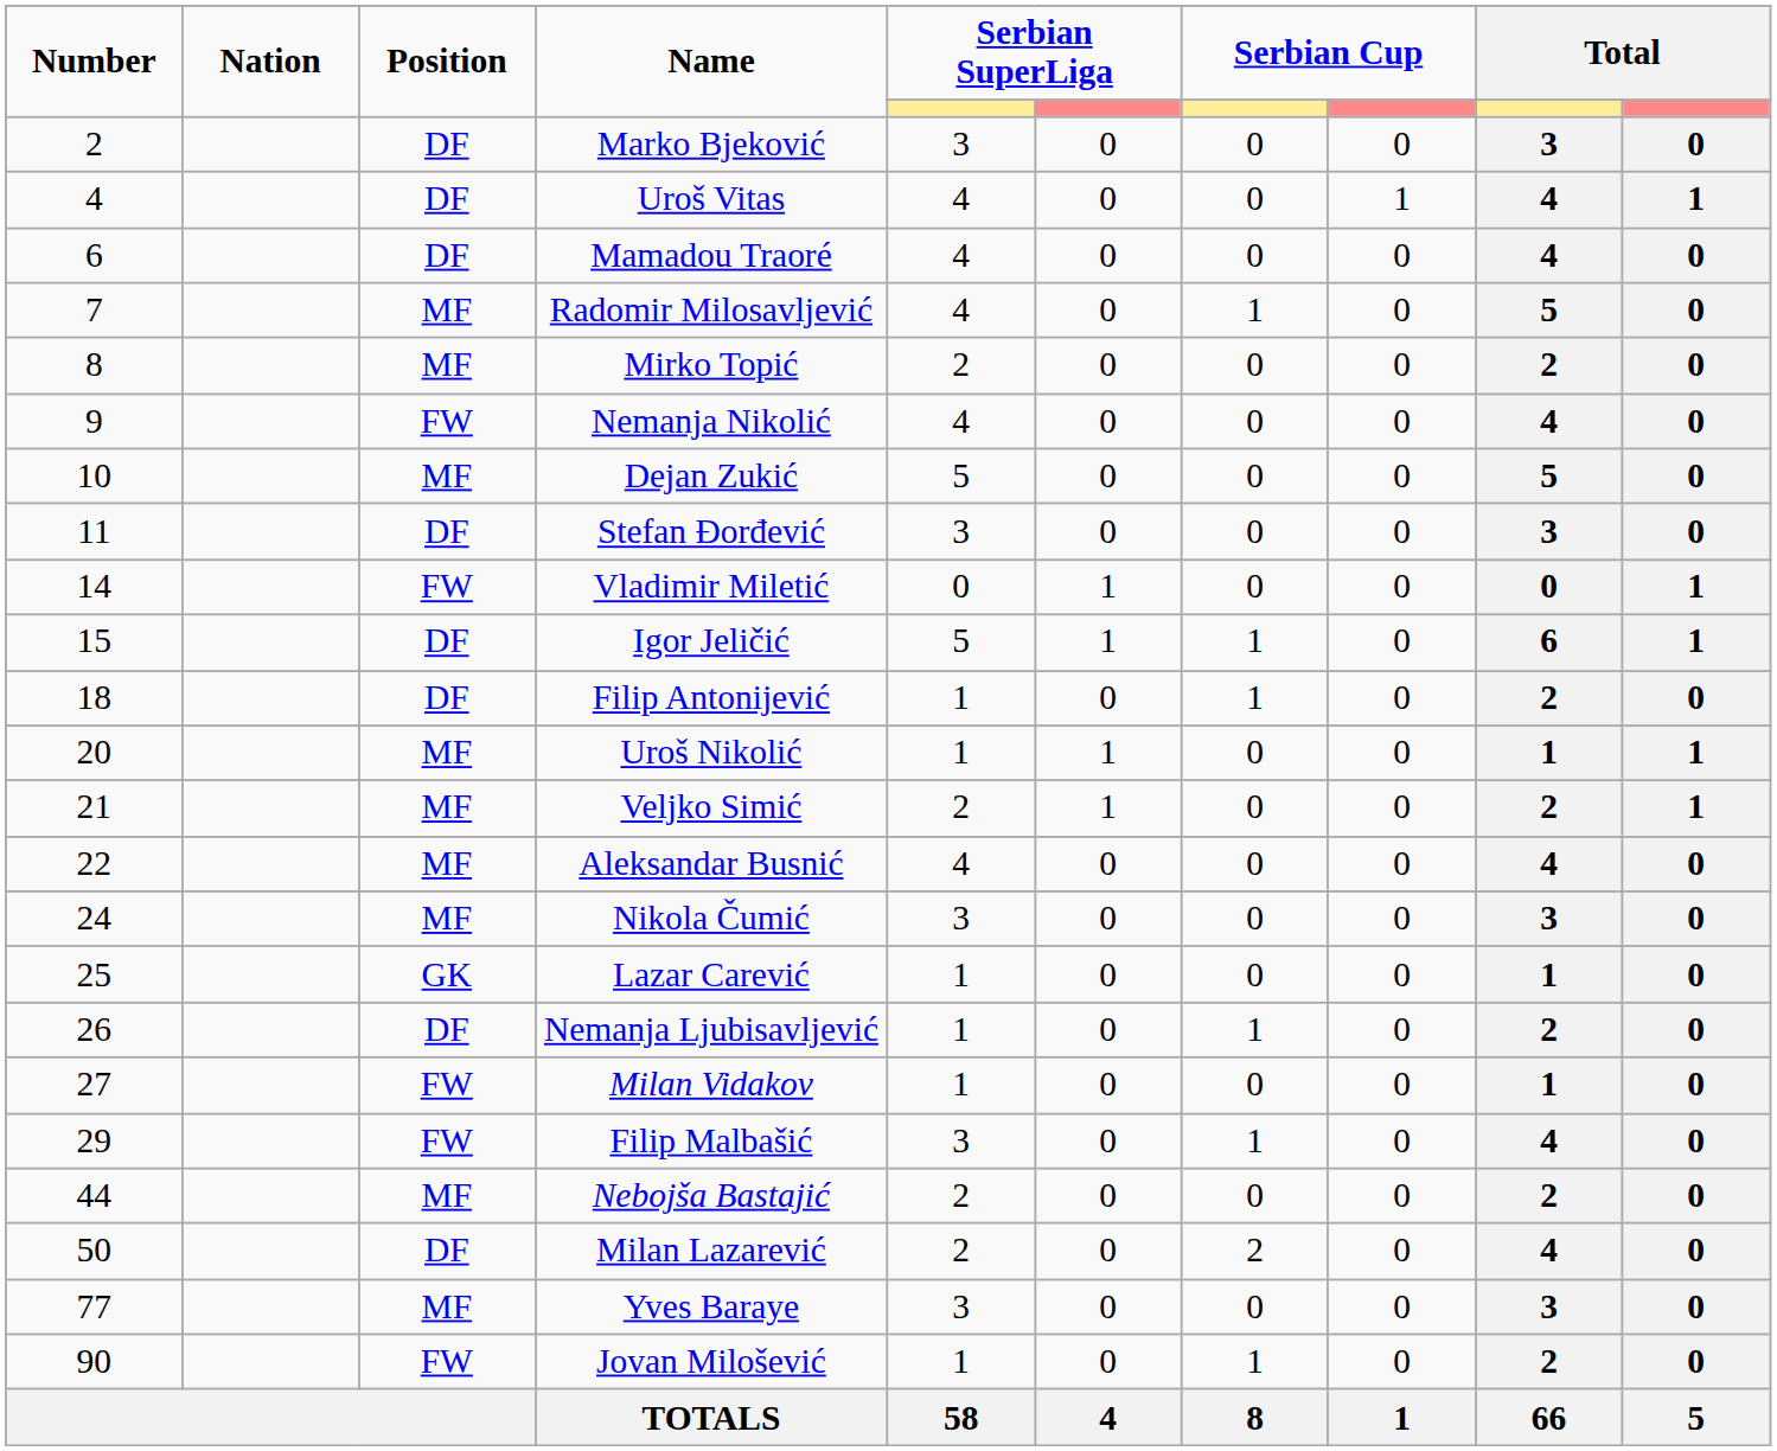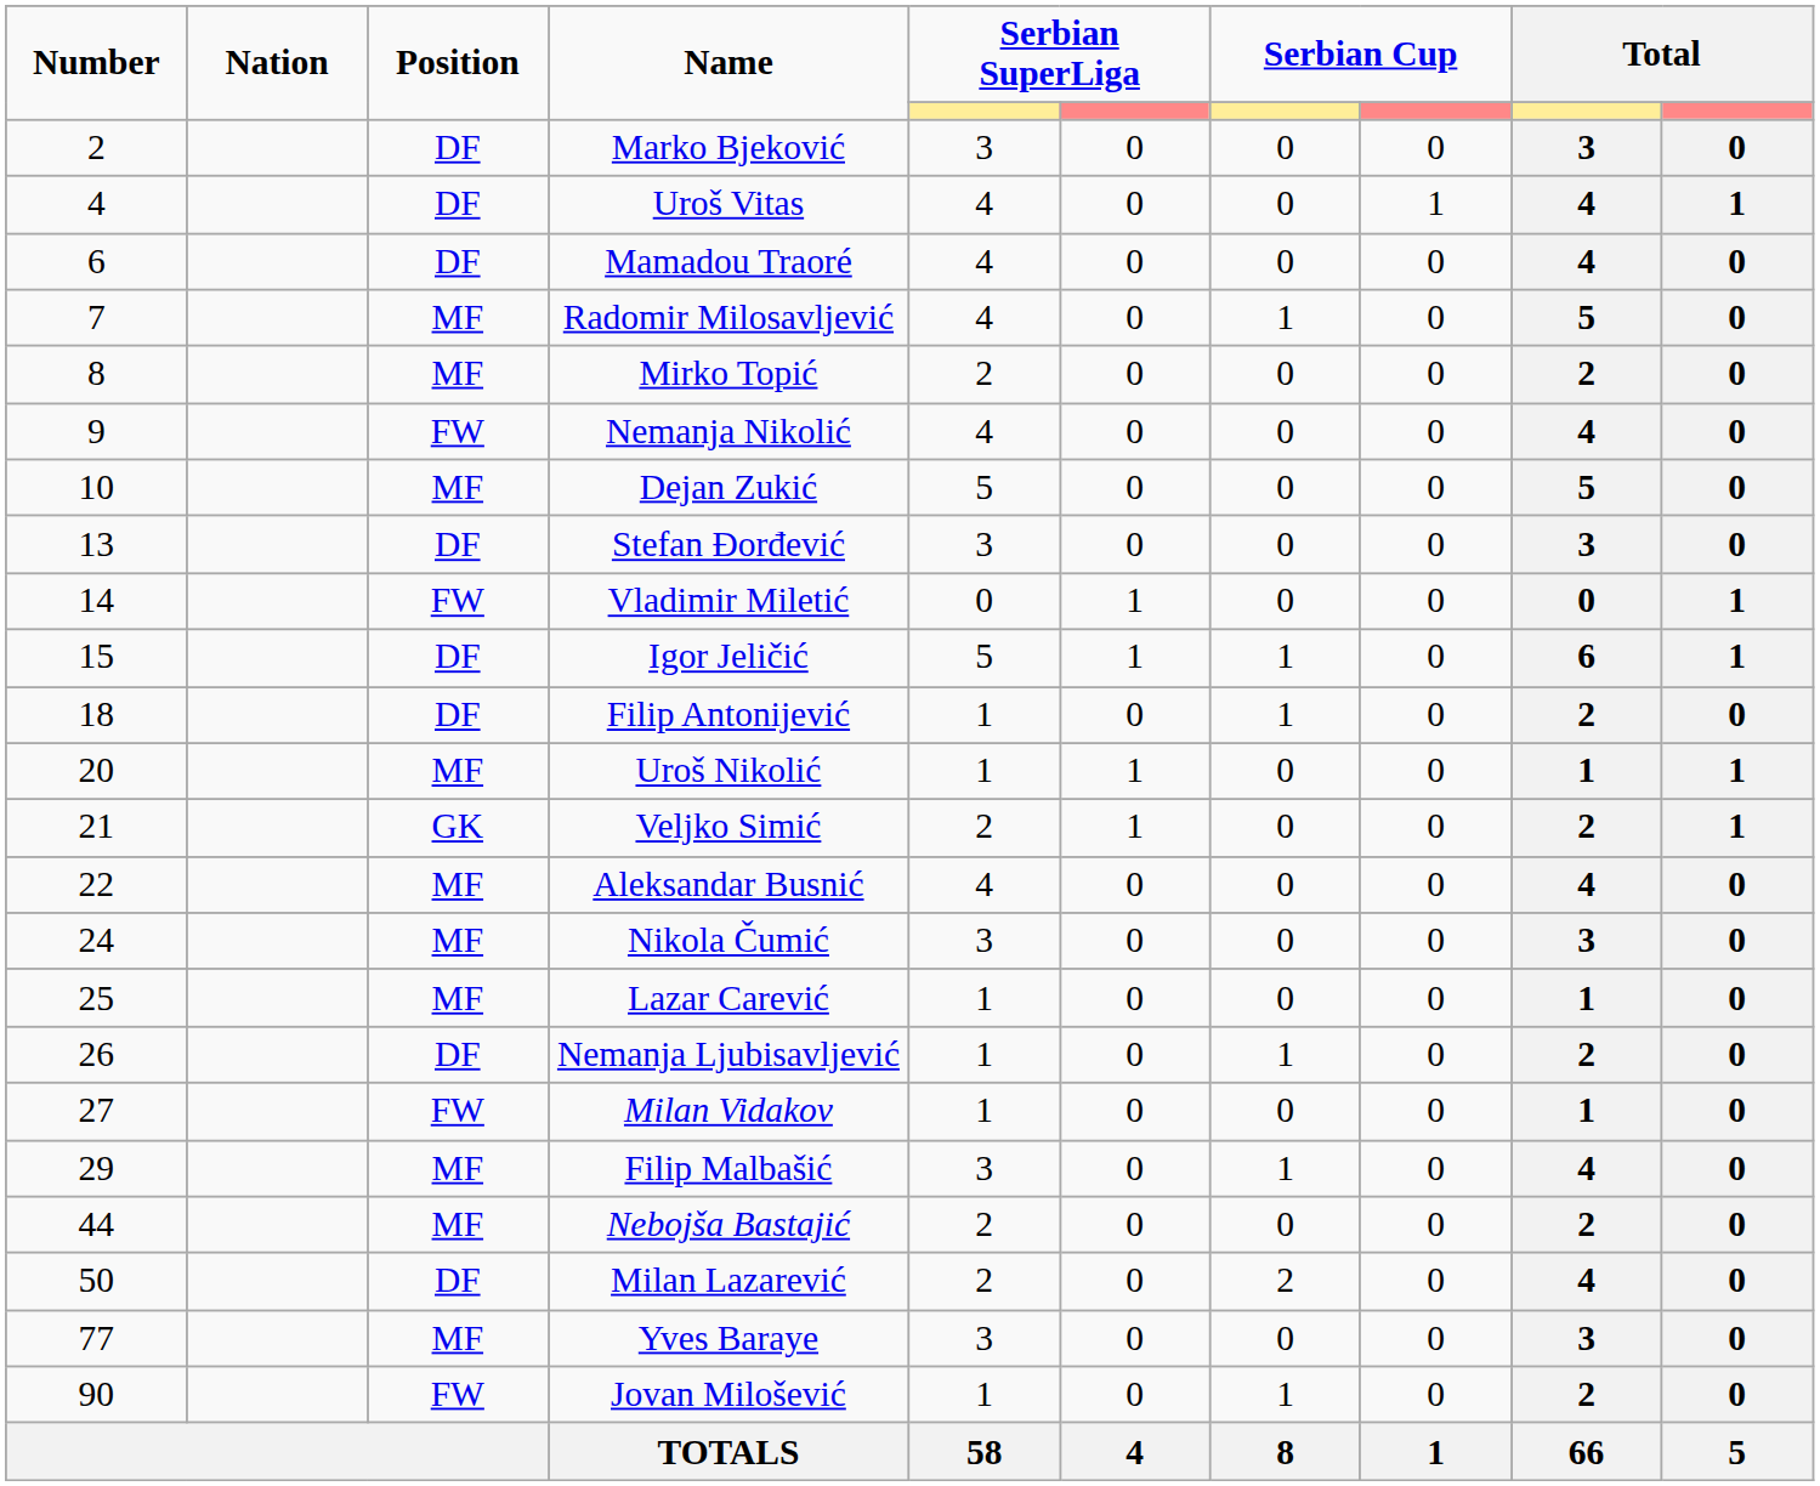Stefan Đorđević | Number: 11 -> 13
Veljko Simić | Position: MF -> GK
Lazar Carević | Position: GK -> MF
Filip Malbašić | Position: FW -> MF
